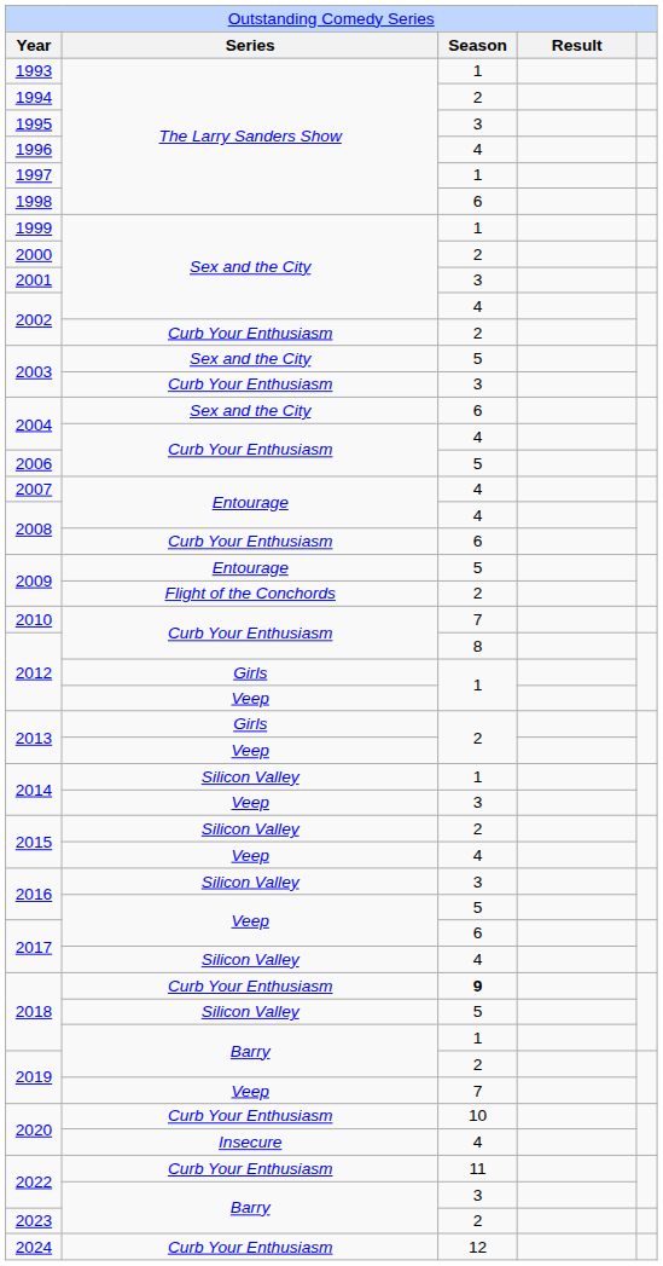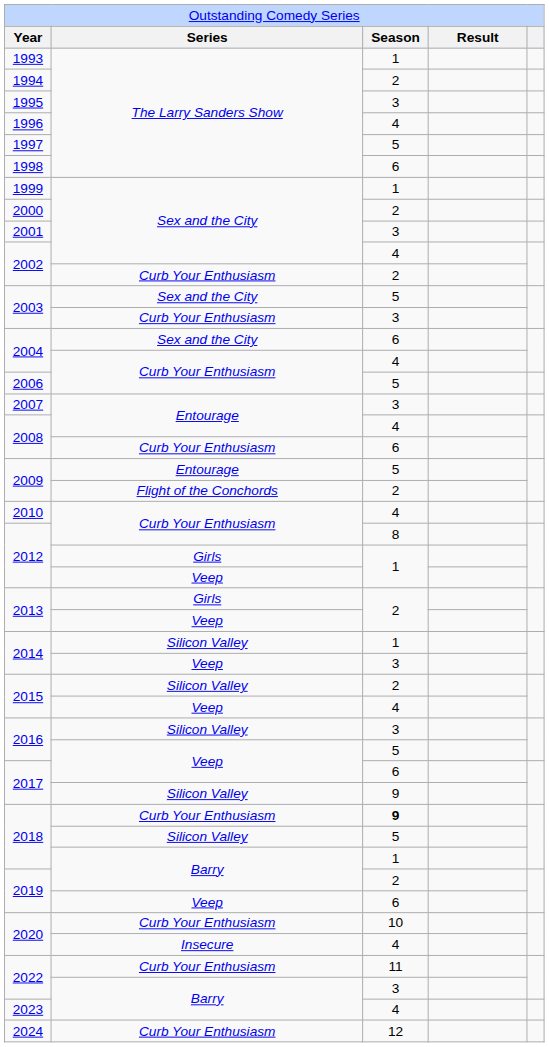1997 | column 3: 1 -> 5
2007 | column 3: 4 -> 3
2010 | column 3: 7 -> 4
2017 / Silicon Valley | column 3: 4 -> 9
2019 / Veep | column 3: 7 -> 6
2023 | column 3: 2 -> 4
